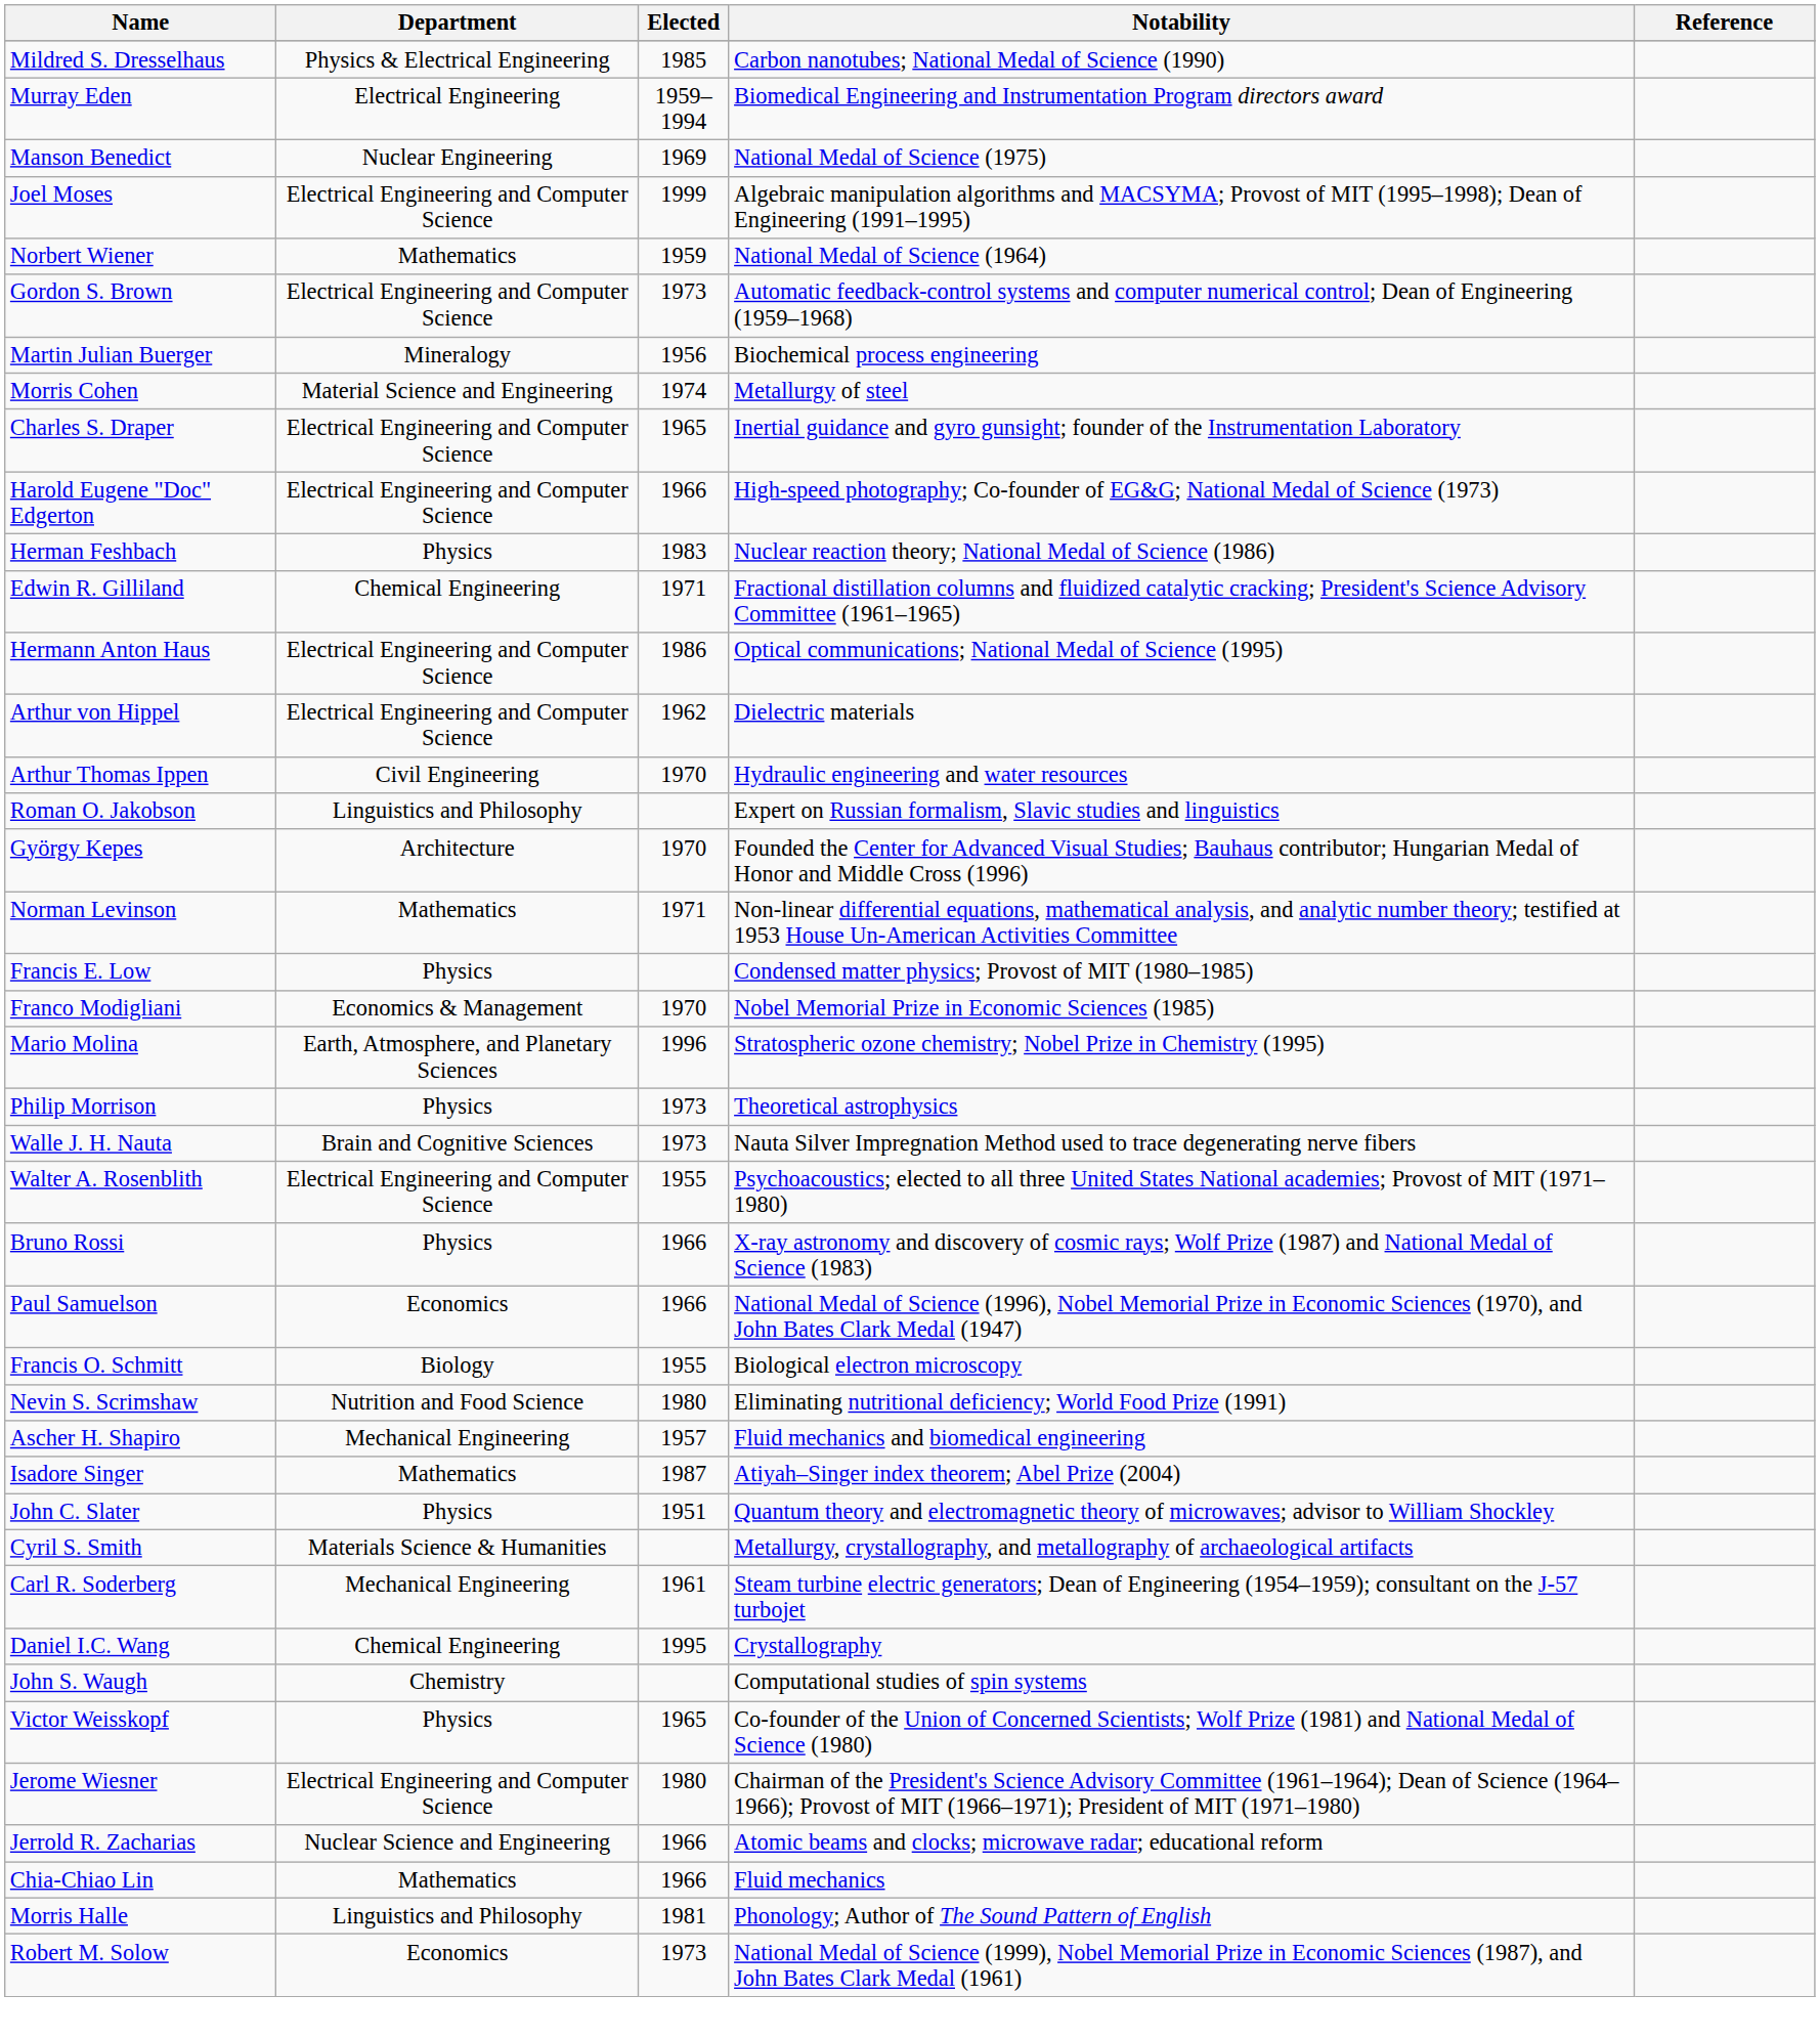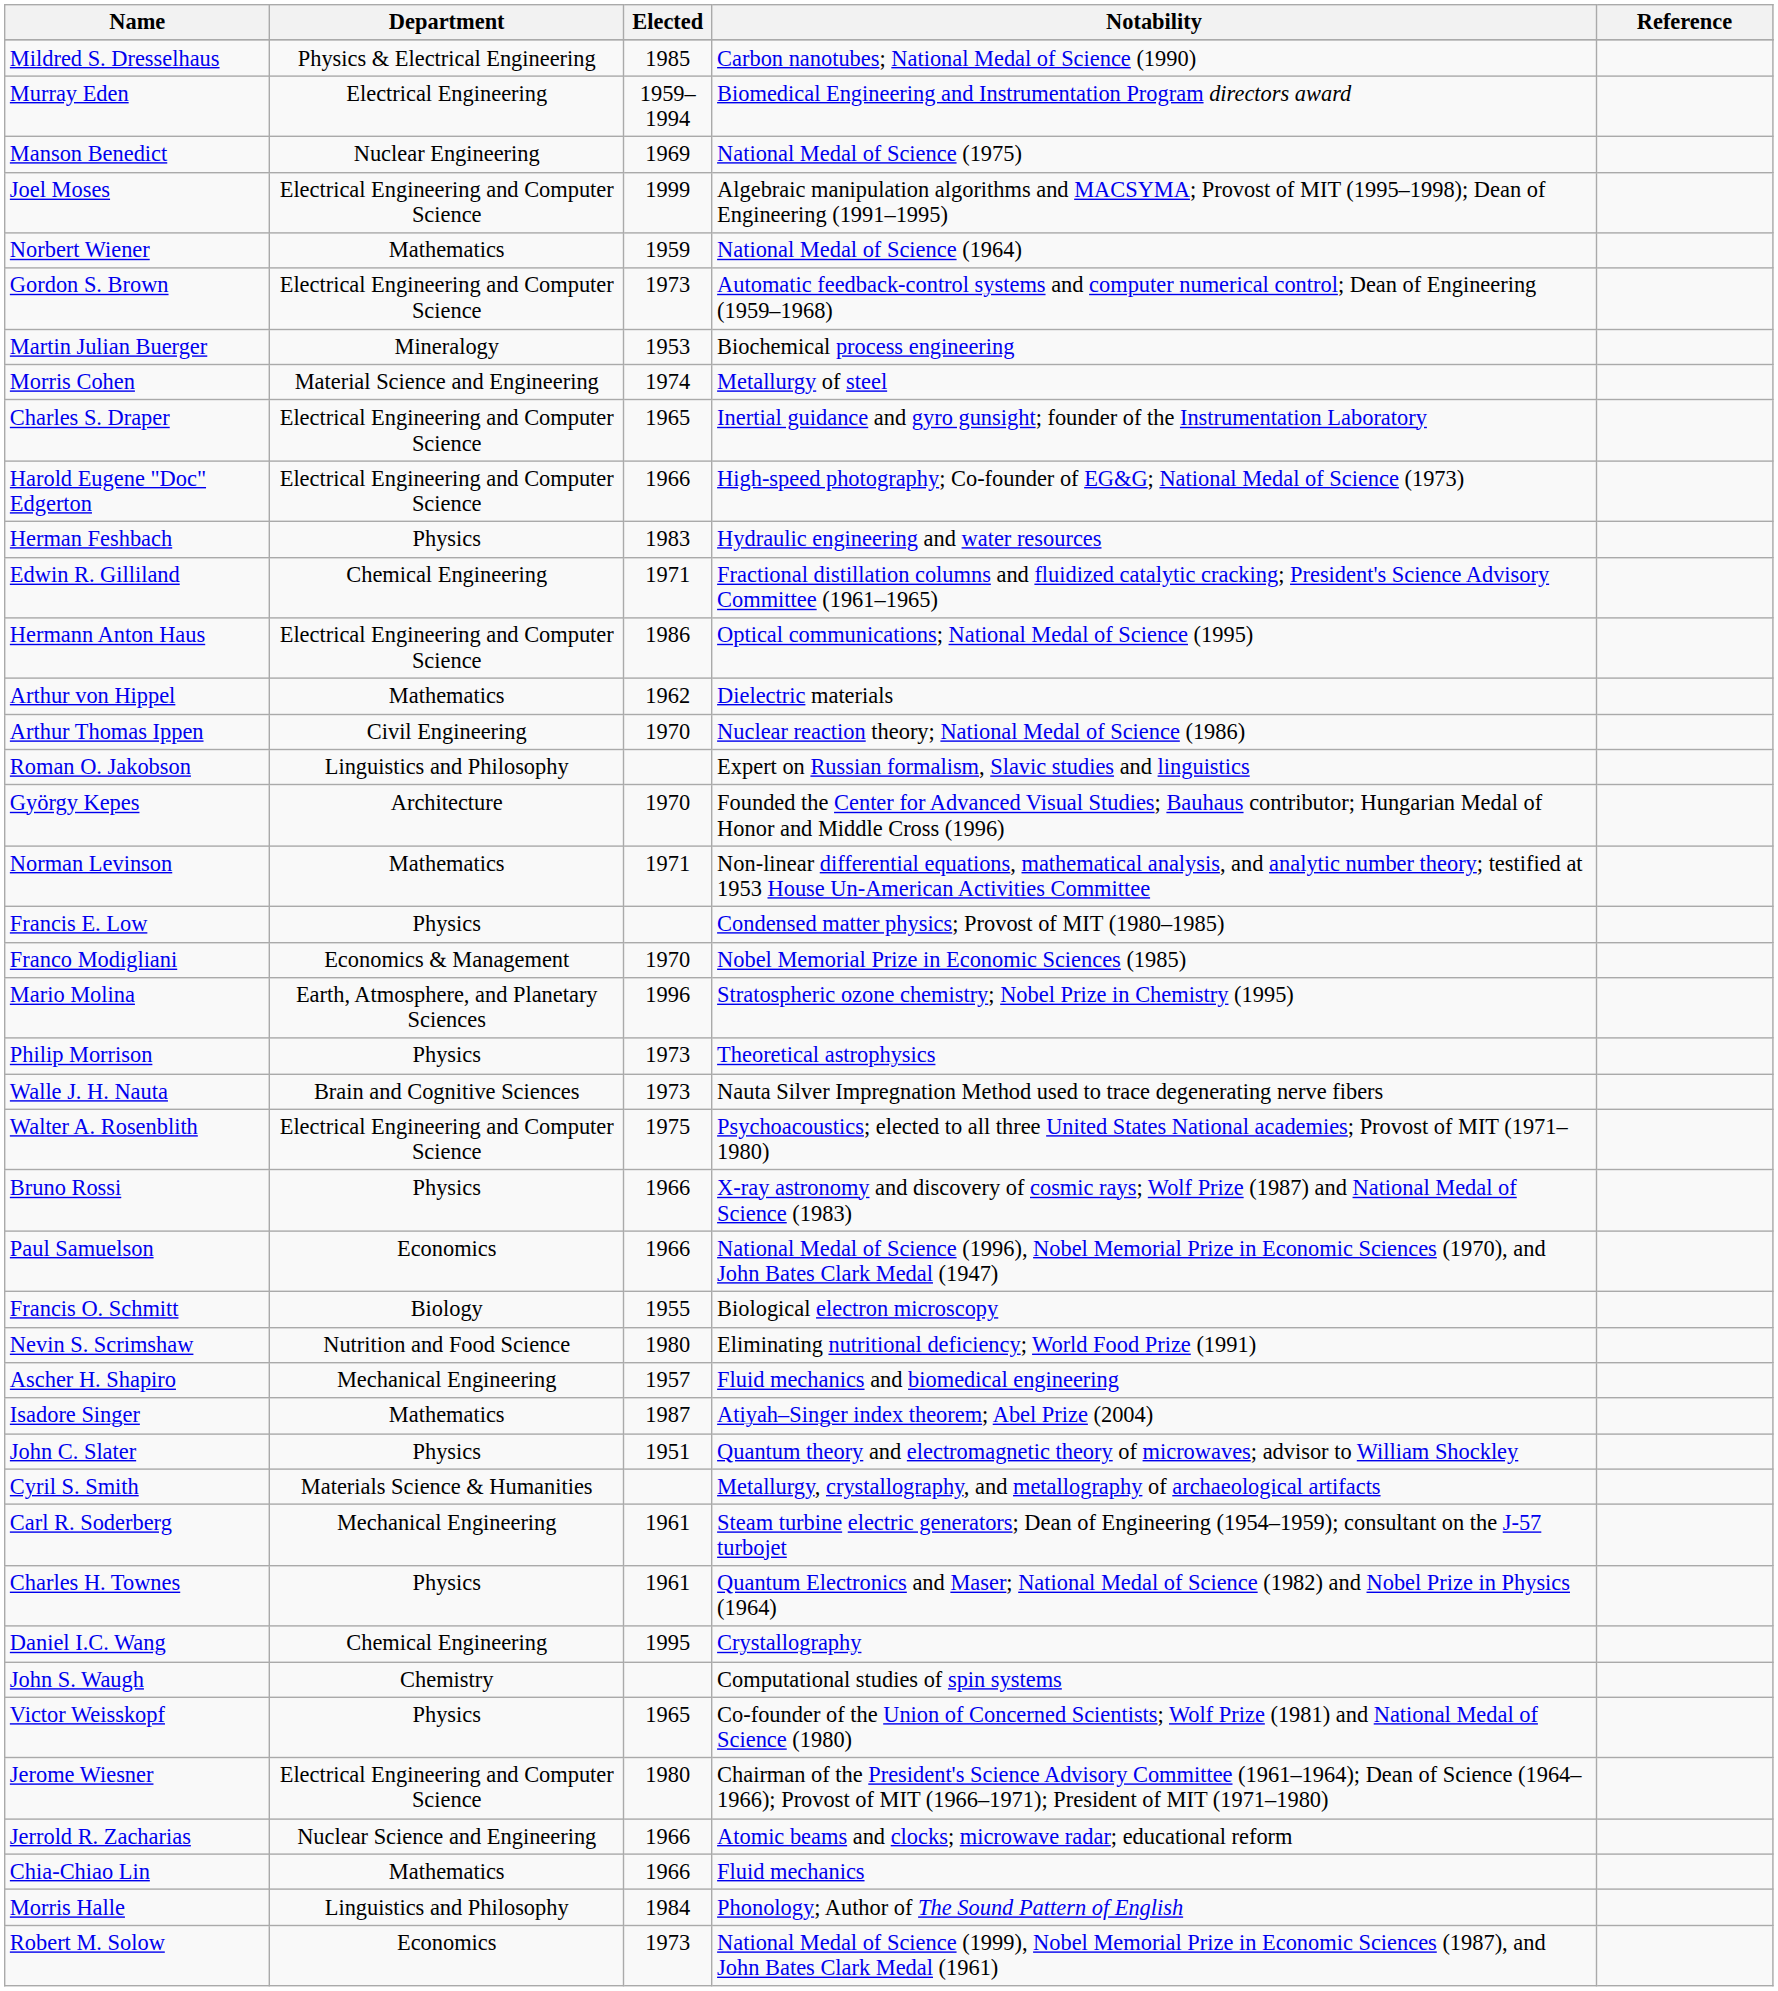Martin Julian Buerger | Elected: 1956 -> 1953
Herman Feshbach | Notability: Nuclear reaction theory; National Medal of Science (1986) -> Hydraulic engineering and water resources
Arthur von Hippel | Department: Electrical Engineering and Computer Science -> Mathematics
Arthur Thomas Ippen | Notability: Hydraulic engineering and water resources -> Nuclear reaction theory; National Medal of Science (1986)
Walter A. Rosenblith | Elected: 1955 -> 1975
+ row: Charles H. Townes | Physics | 1961 | Quantum Electronics and Maser; National Medal of Science (1982) and Nobel Prize in Physics (1964)
Morris Halle | Elected: 1981 -> 1984
